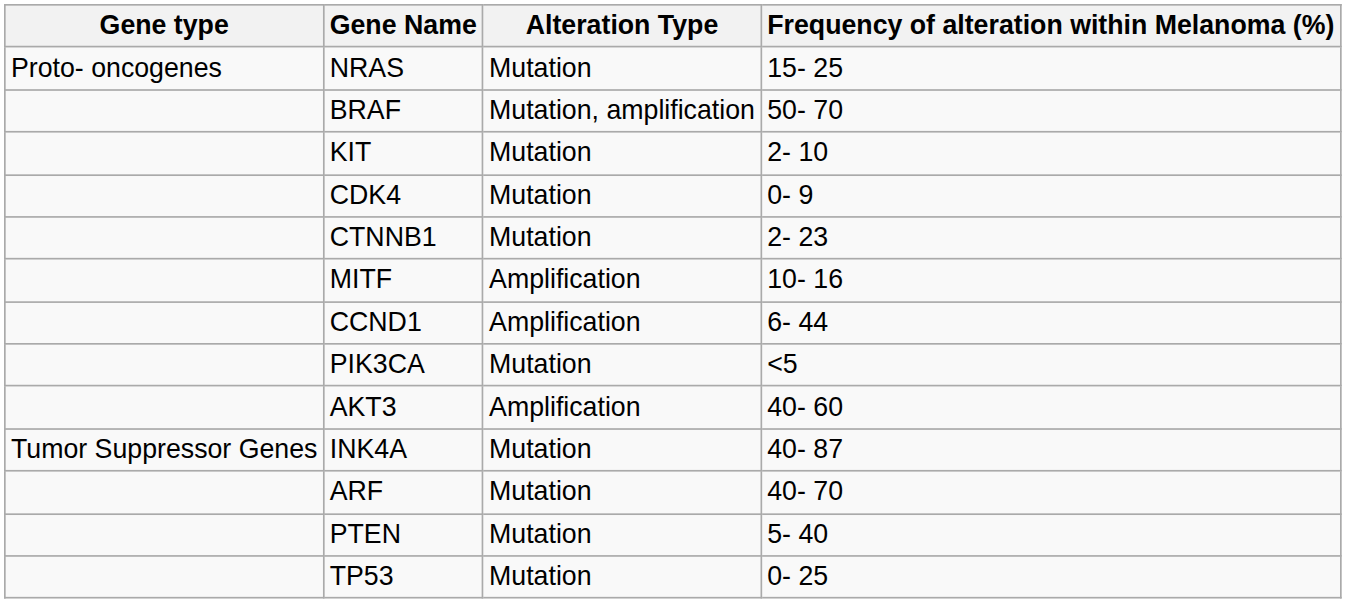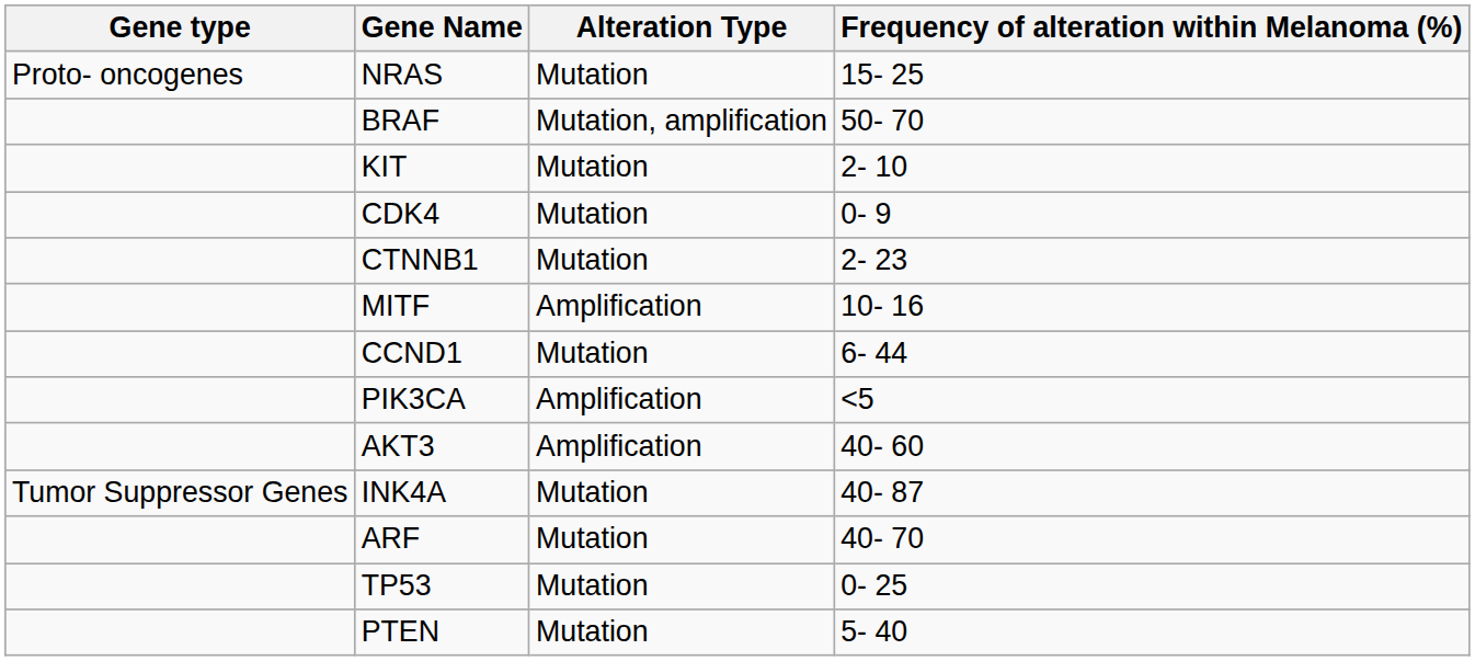CCND1 | Alteration Type: Amplification -> Mutation
PIK3CA | Alteration Type: Mutation -> Amplification
rows swapped: PTEN <-> TP53
